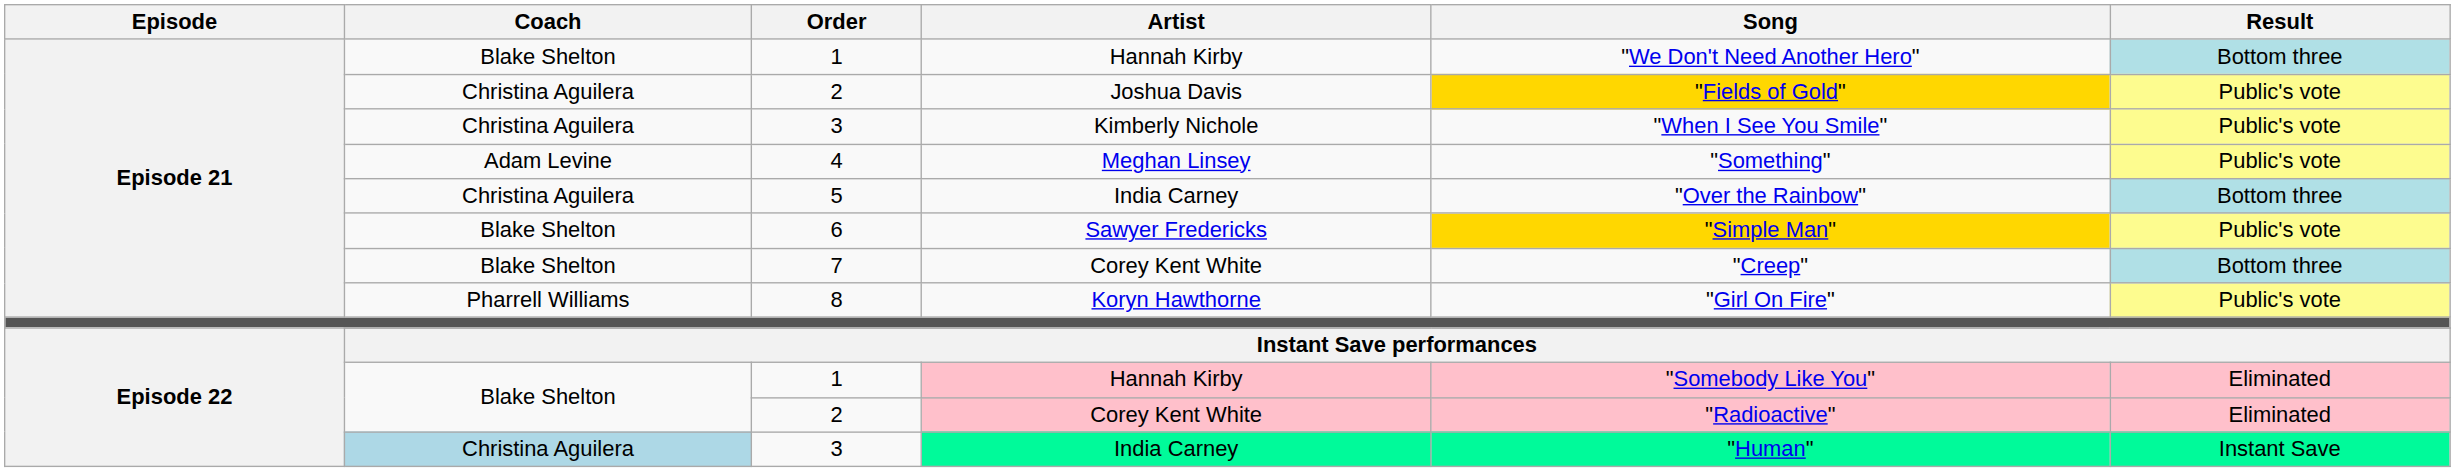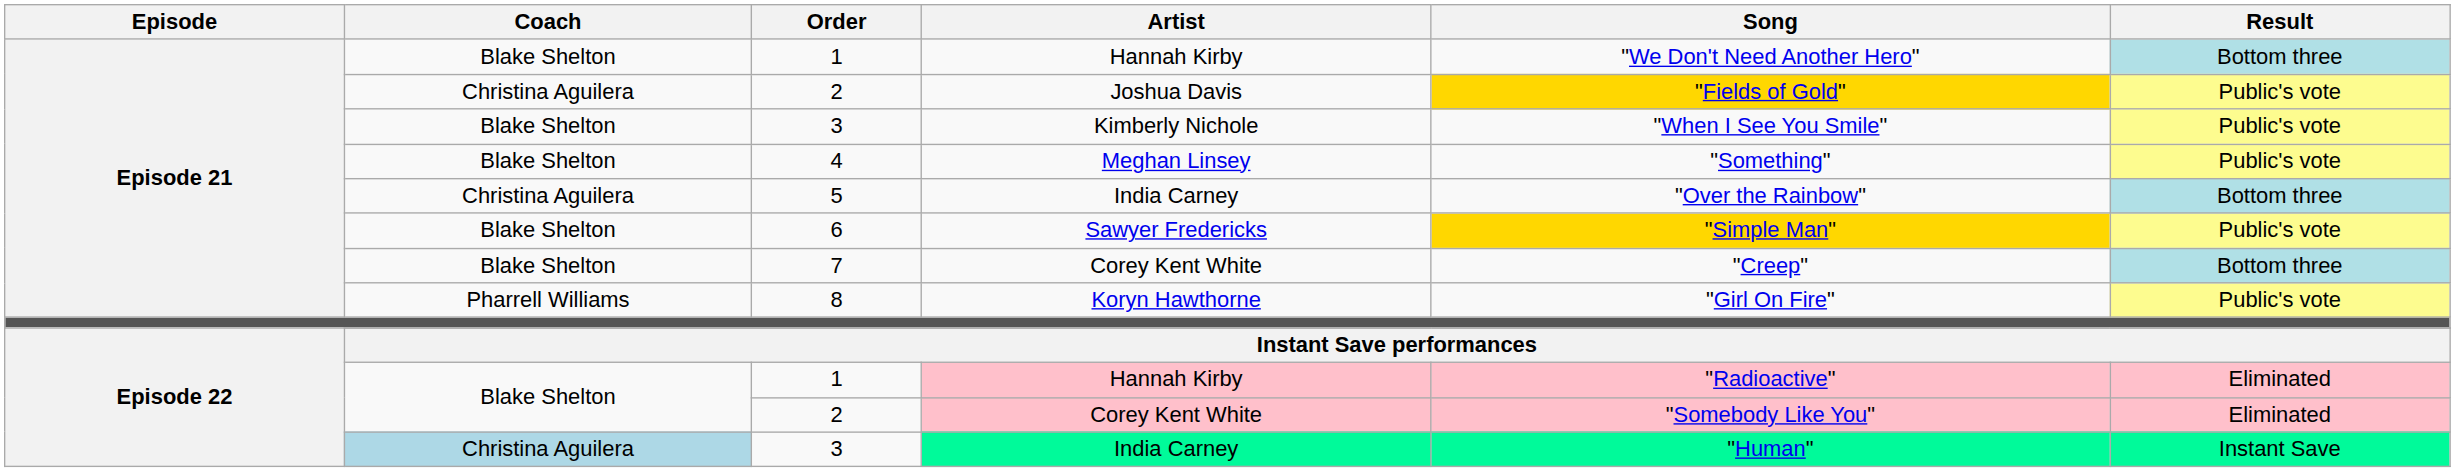Episode 21 / 3 | Coach: Christina Aguilera -> Blake Shelton
4 | Coach: Adam Levine -> Blake Shelton
Episode 22 / 1 | Song: "Somebody Like You" -> "Radioactive"
Episode 22 / 2 | Song: "Radioactive" -> "Somebody Like You"
